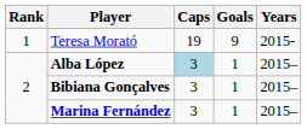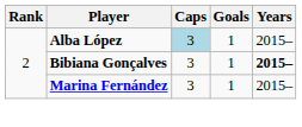- row: 1 | Teresa Morató | 19 | 9 | 2015-
Bibiana Gonçalves | Years: normal -> bold
